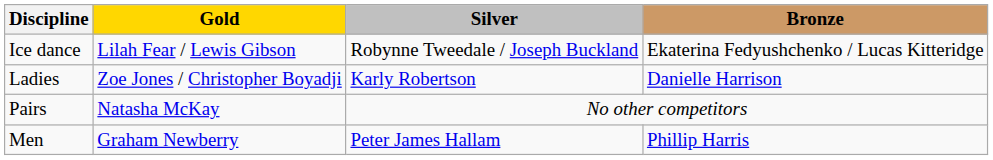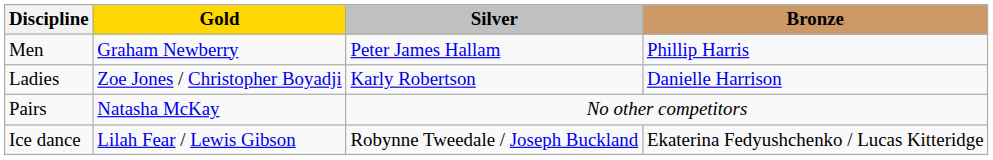rows swapped: Men <-> Ice dance
